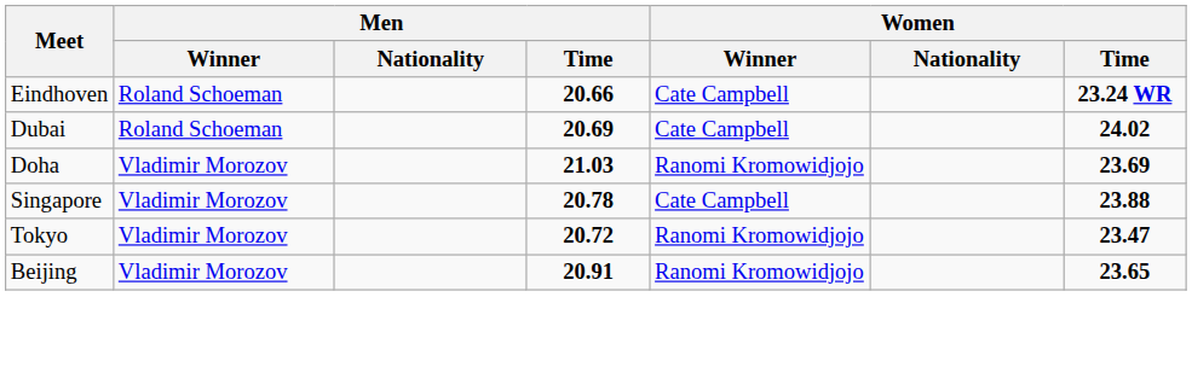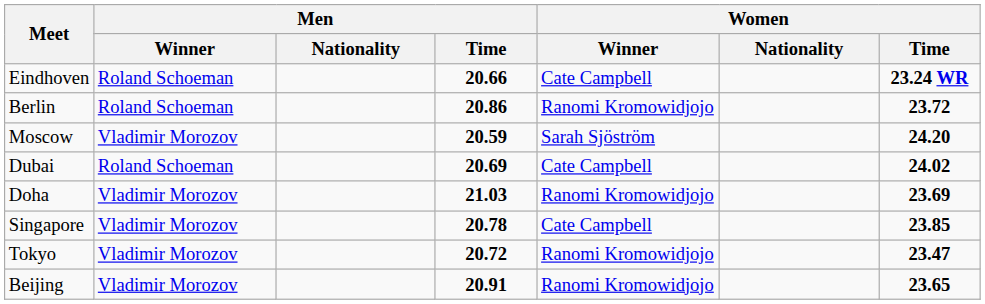+ row: Berlin | Roland Schoeman | 20.86 | Ranomi Kromowidjojo | 23.72
+ row: Moscow | Vladimir Morozov | 20.59 | Sarah Sjöström | 24.20
Singapore | Women / Time: 23.88 -> 23.85
